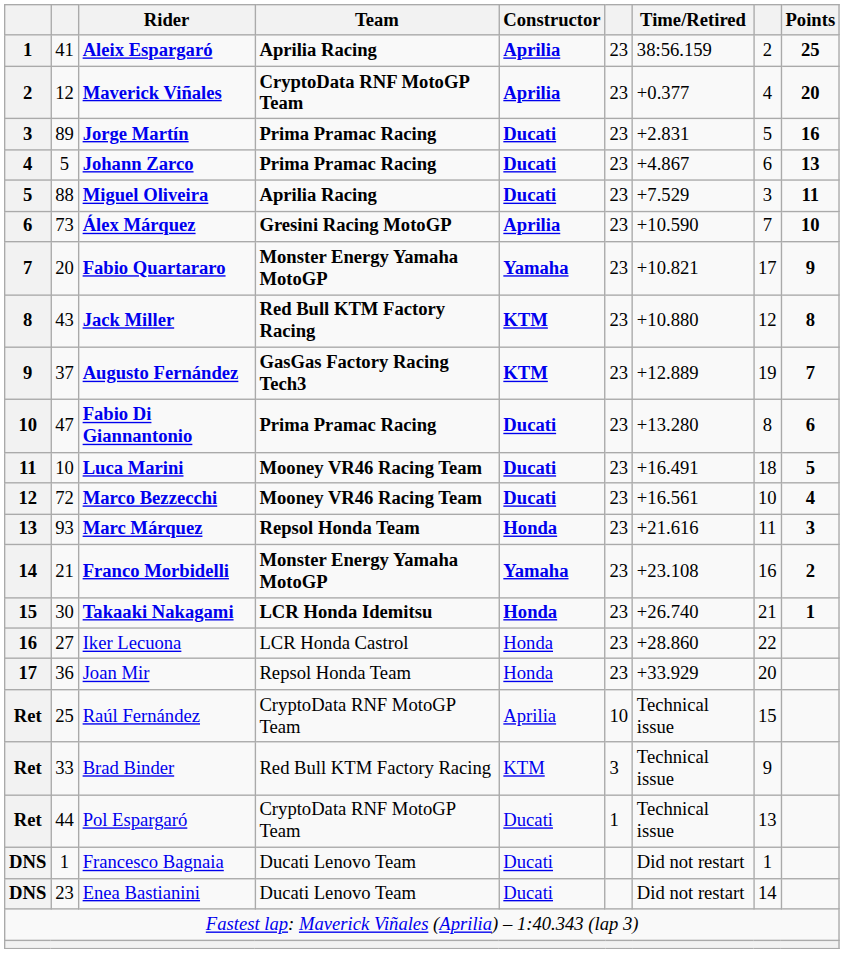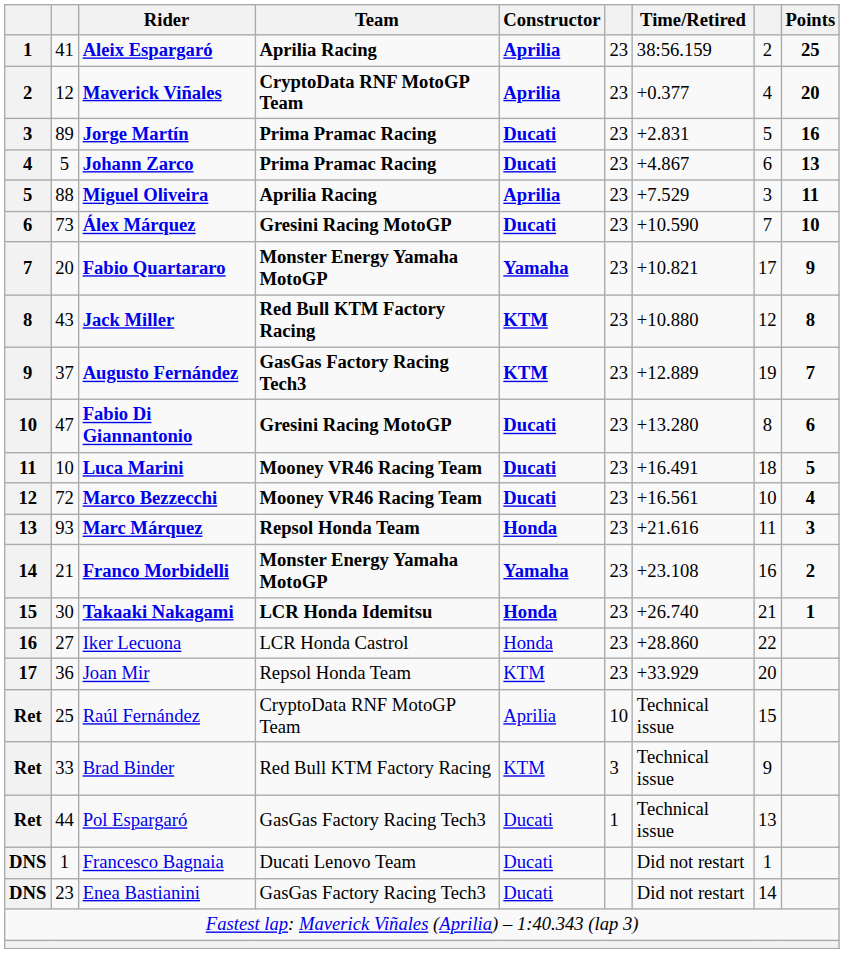Miguel Oliveira | Constructor: Ducati -> Aprilia
Álex Márquez | Constructor: Aprilia -> Ducati
Fabio Di Giannantonio | Team: Prima Pramac Racing -> Gresini Racing MotoGP
Joan Mir | Constructor: Honda -> KTM
Pol Espargaró | Team: CryptoData RNF MotoGP Team -> GasGas Factory Racing Tech3
Enea Bastianini | Team: Ducati Lenovo Team -> GasGas Factory Racing Tech3
